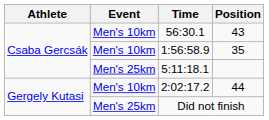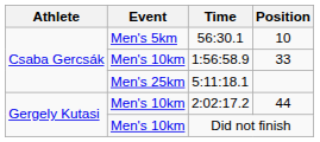56:30.1 | Event: Men's 10km -> Men's 5km
56:30.1 | Position: 43 -> 10
1:56:58.9 | Position: 35 -> 33
Did not finish | Event: Men's 25km -> Men's 10km
